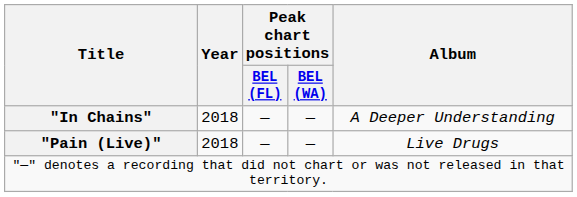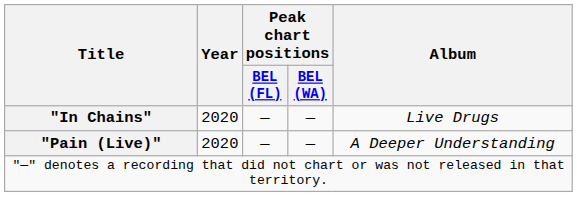"In Chains" | Year: 2018 -> 2020
"In Chains" | Album: A Deeper Understanding -> Live Drugs
"Pain (Live)" | Year: 2018 -> 2020
"Pain (Live)" | Album: Live Drugs -> A Deeper Understanding
